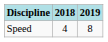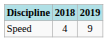Speed | 2019: 8 -> 9
